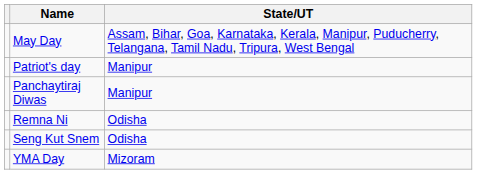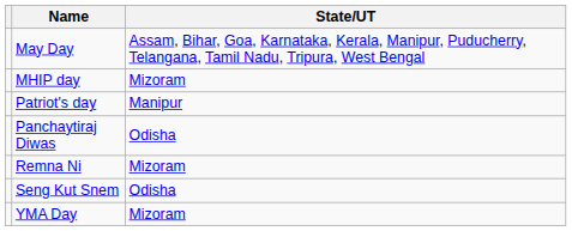+ row: MHIP day | Mizoram
Panchaytiraj Diwas | State/UT: Manipur -> Odisha
Remna Ni | State/UT: Odisha -> Mizoram
